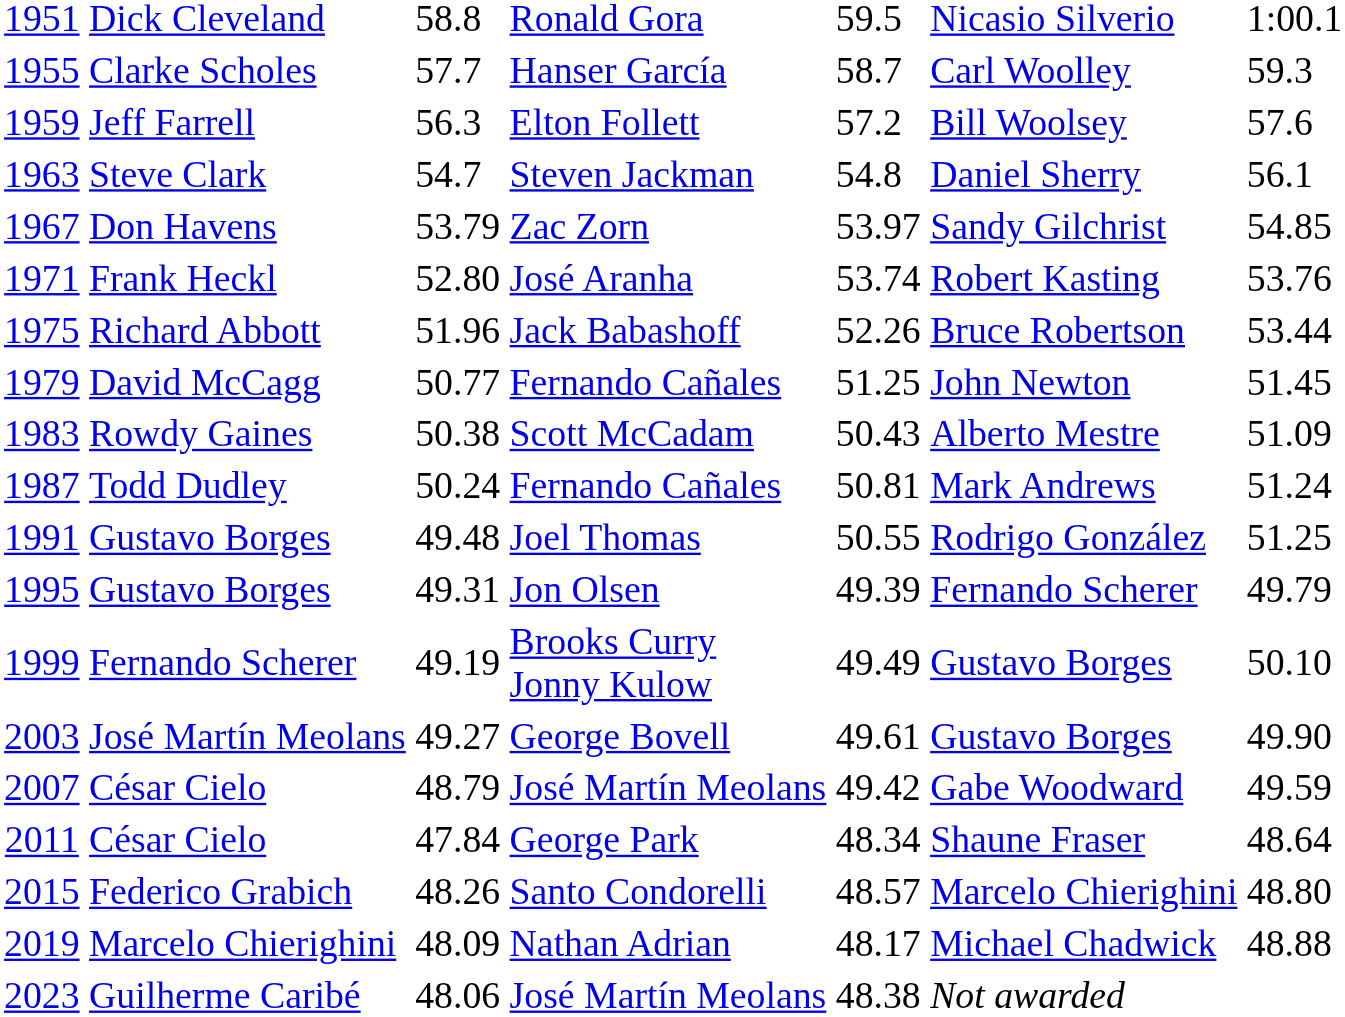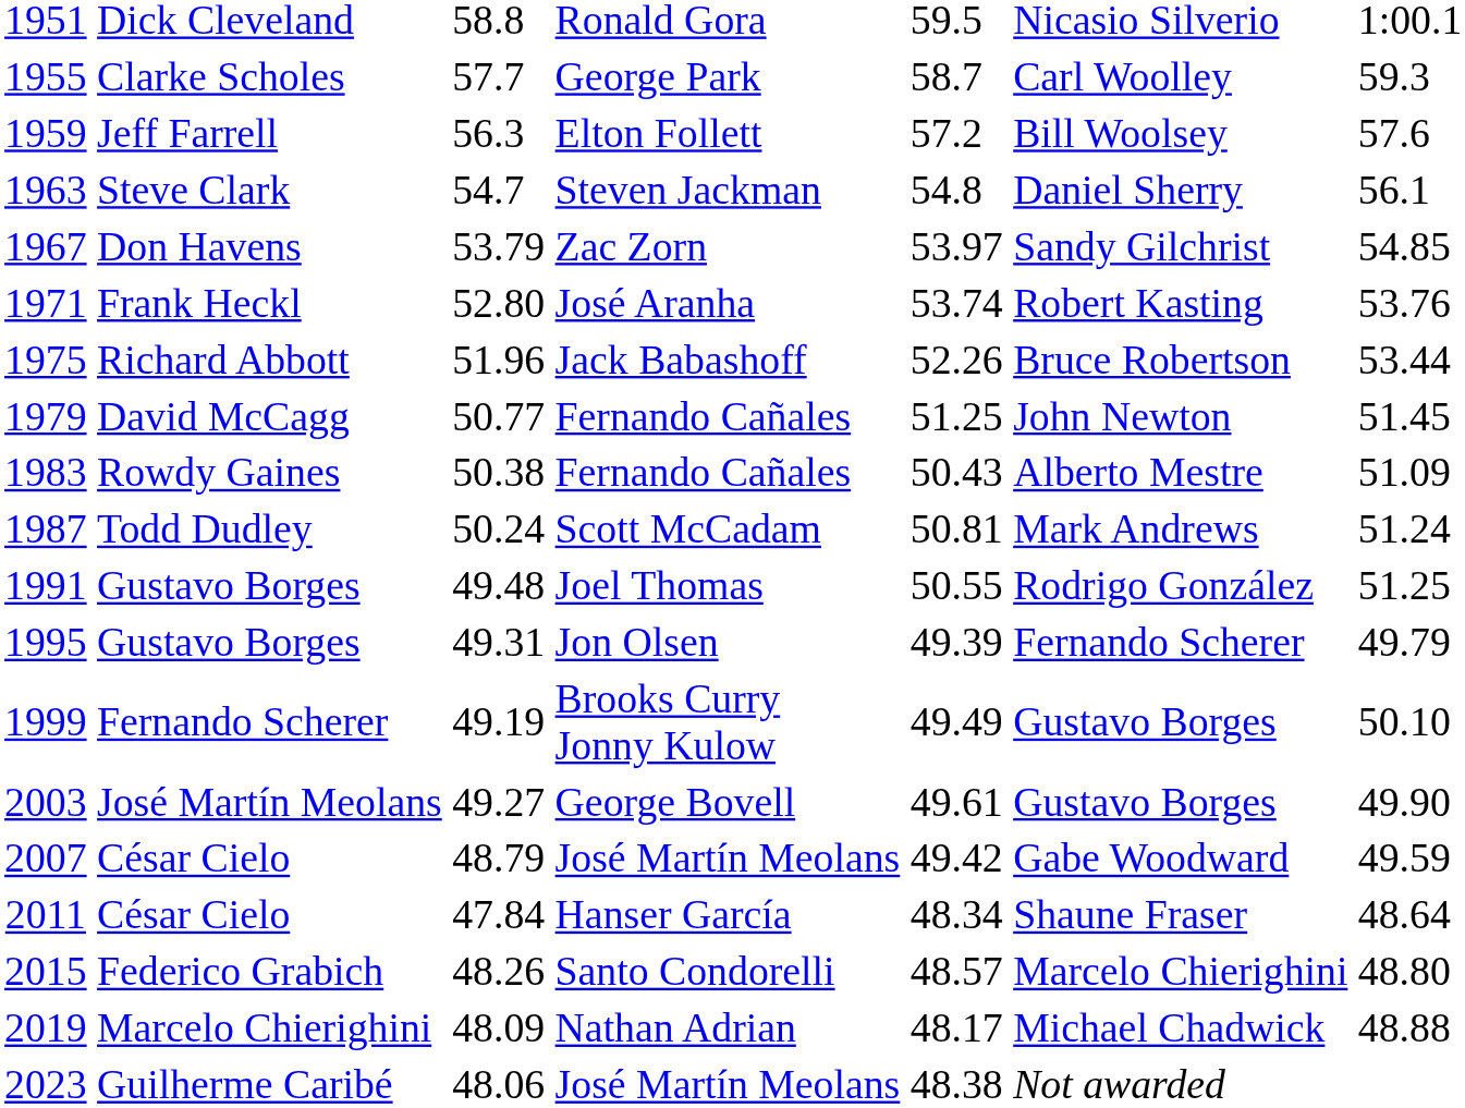1955 | column 4: Hanser García -> George Park
1983 | column 4: Scott McCadam -> Fernando Cañales
1987 | column 4: Fernando Cañales -> Scott McCadam
2011 | column 4: George Park -> Hanser García
